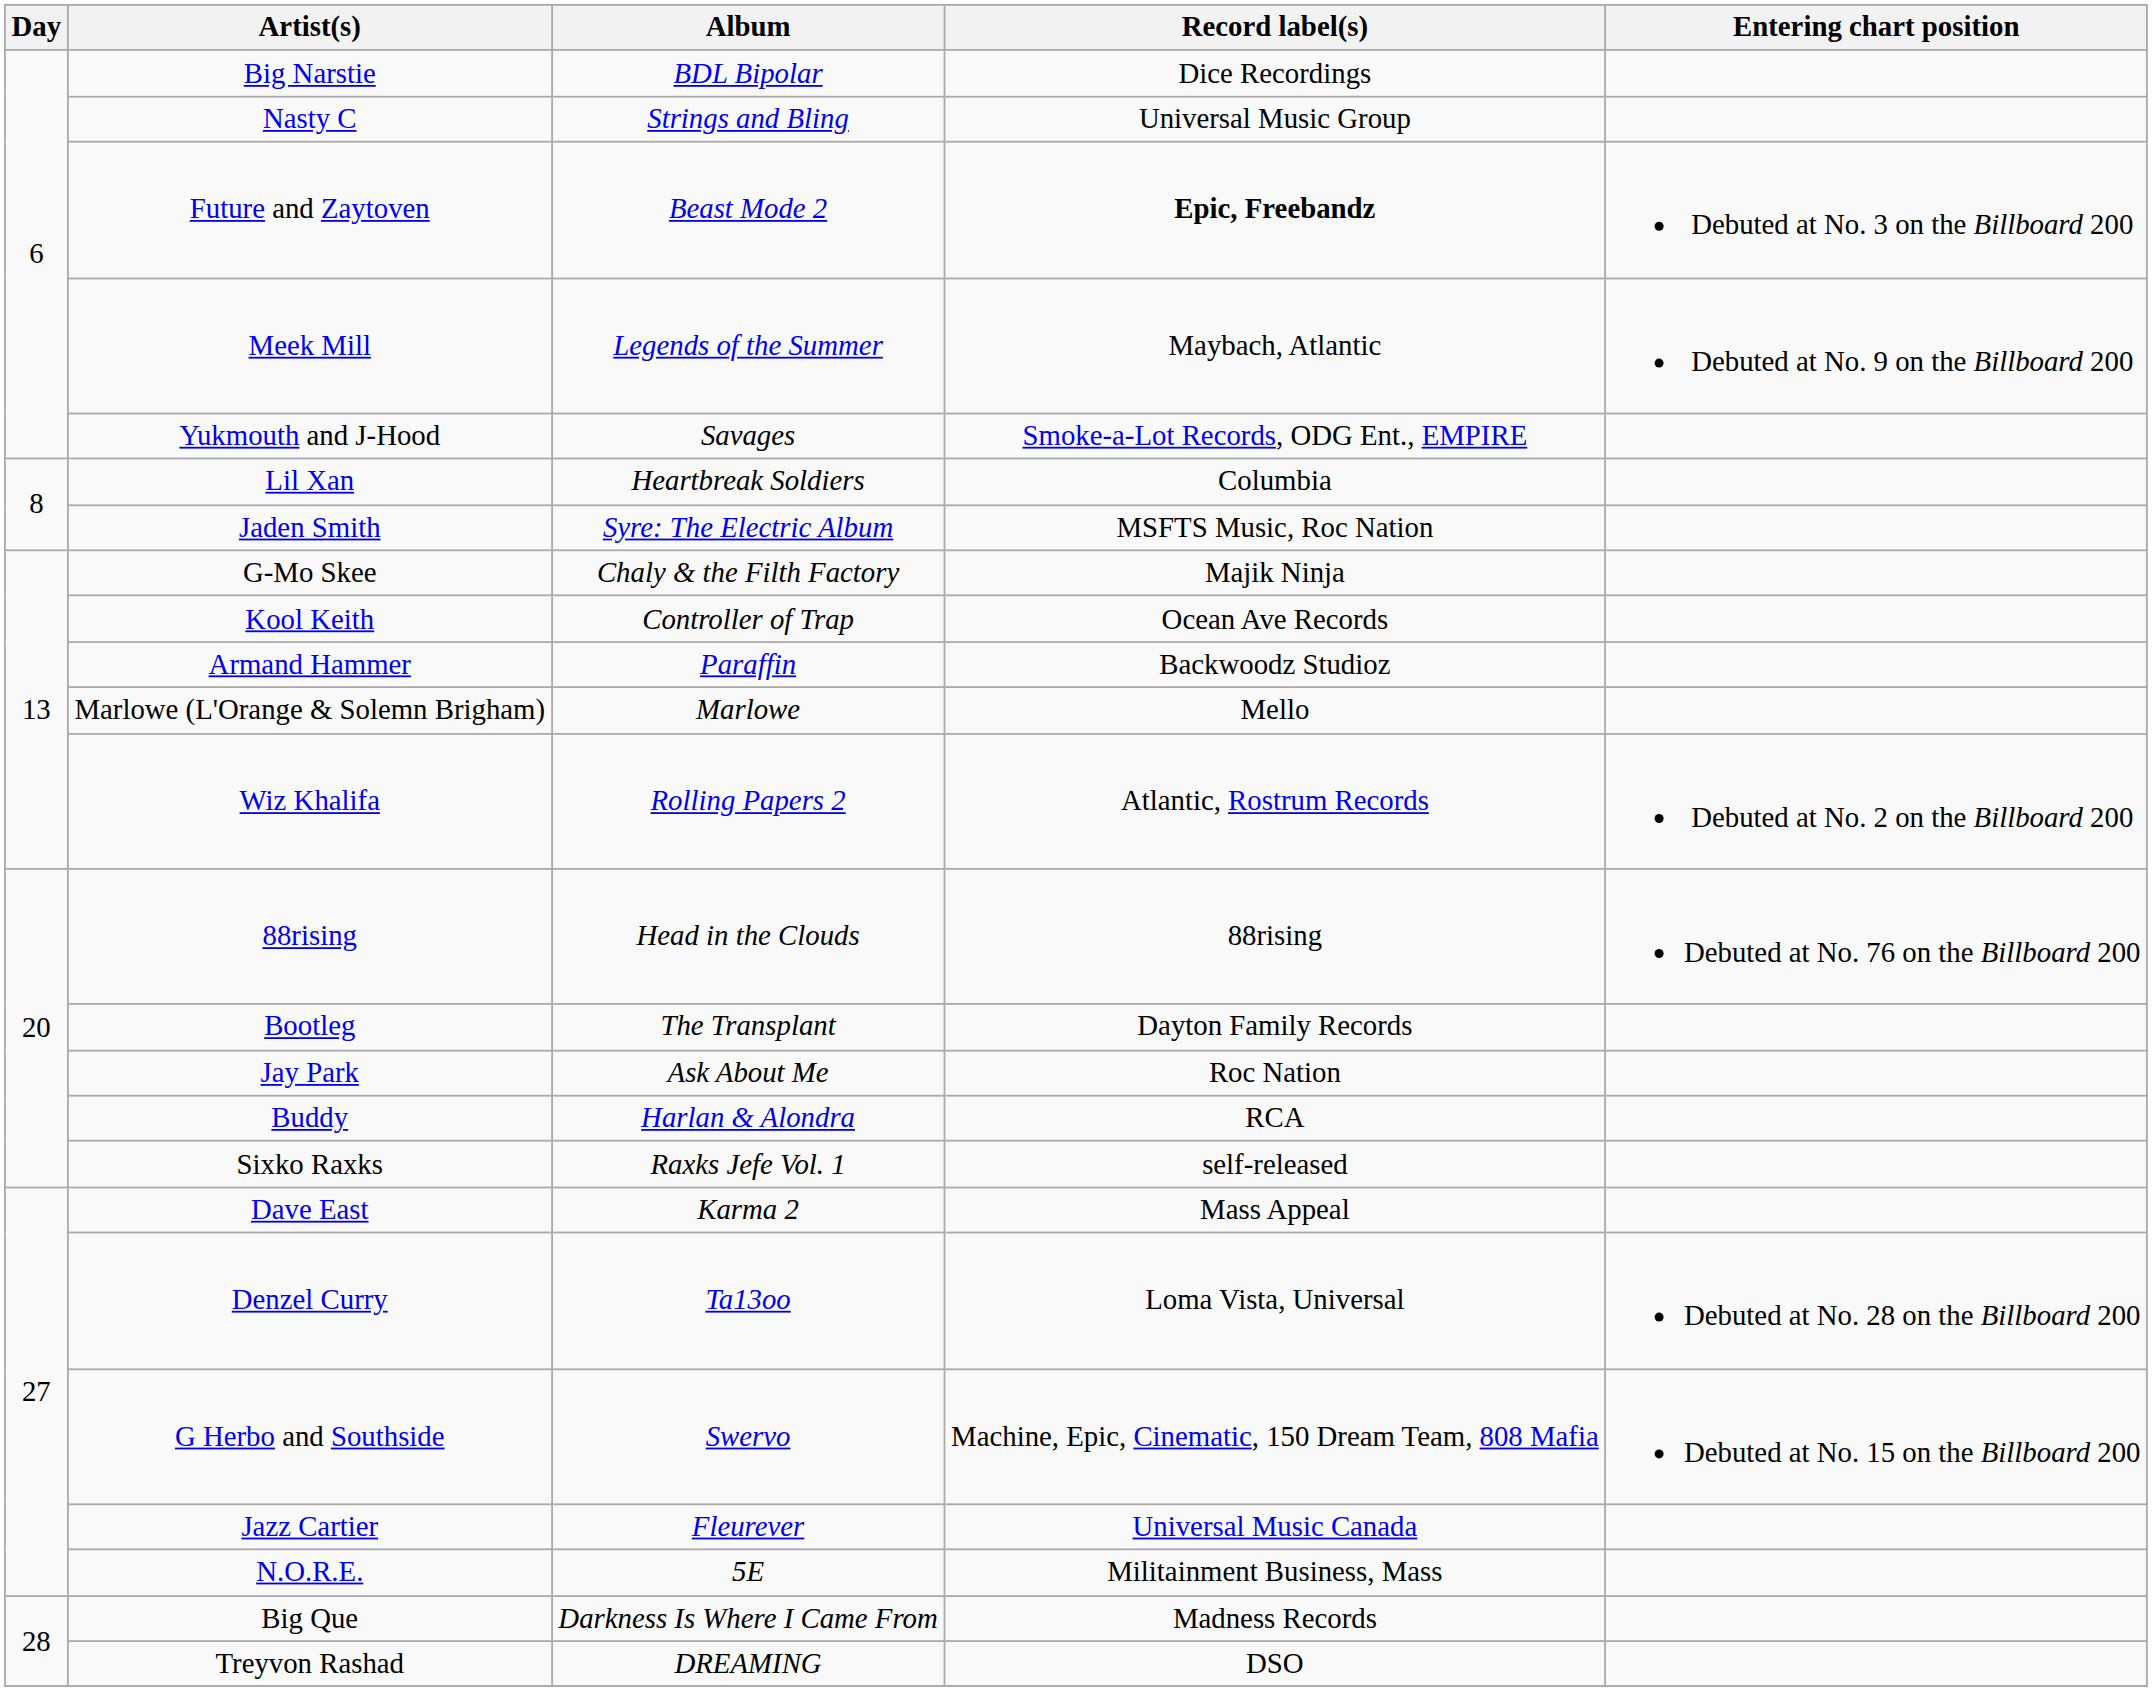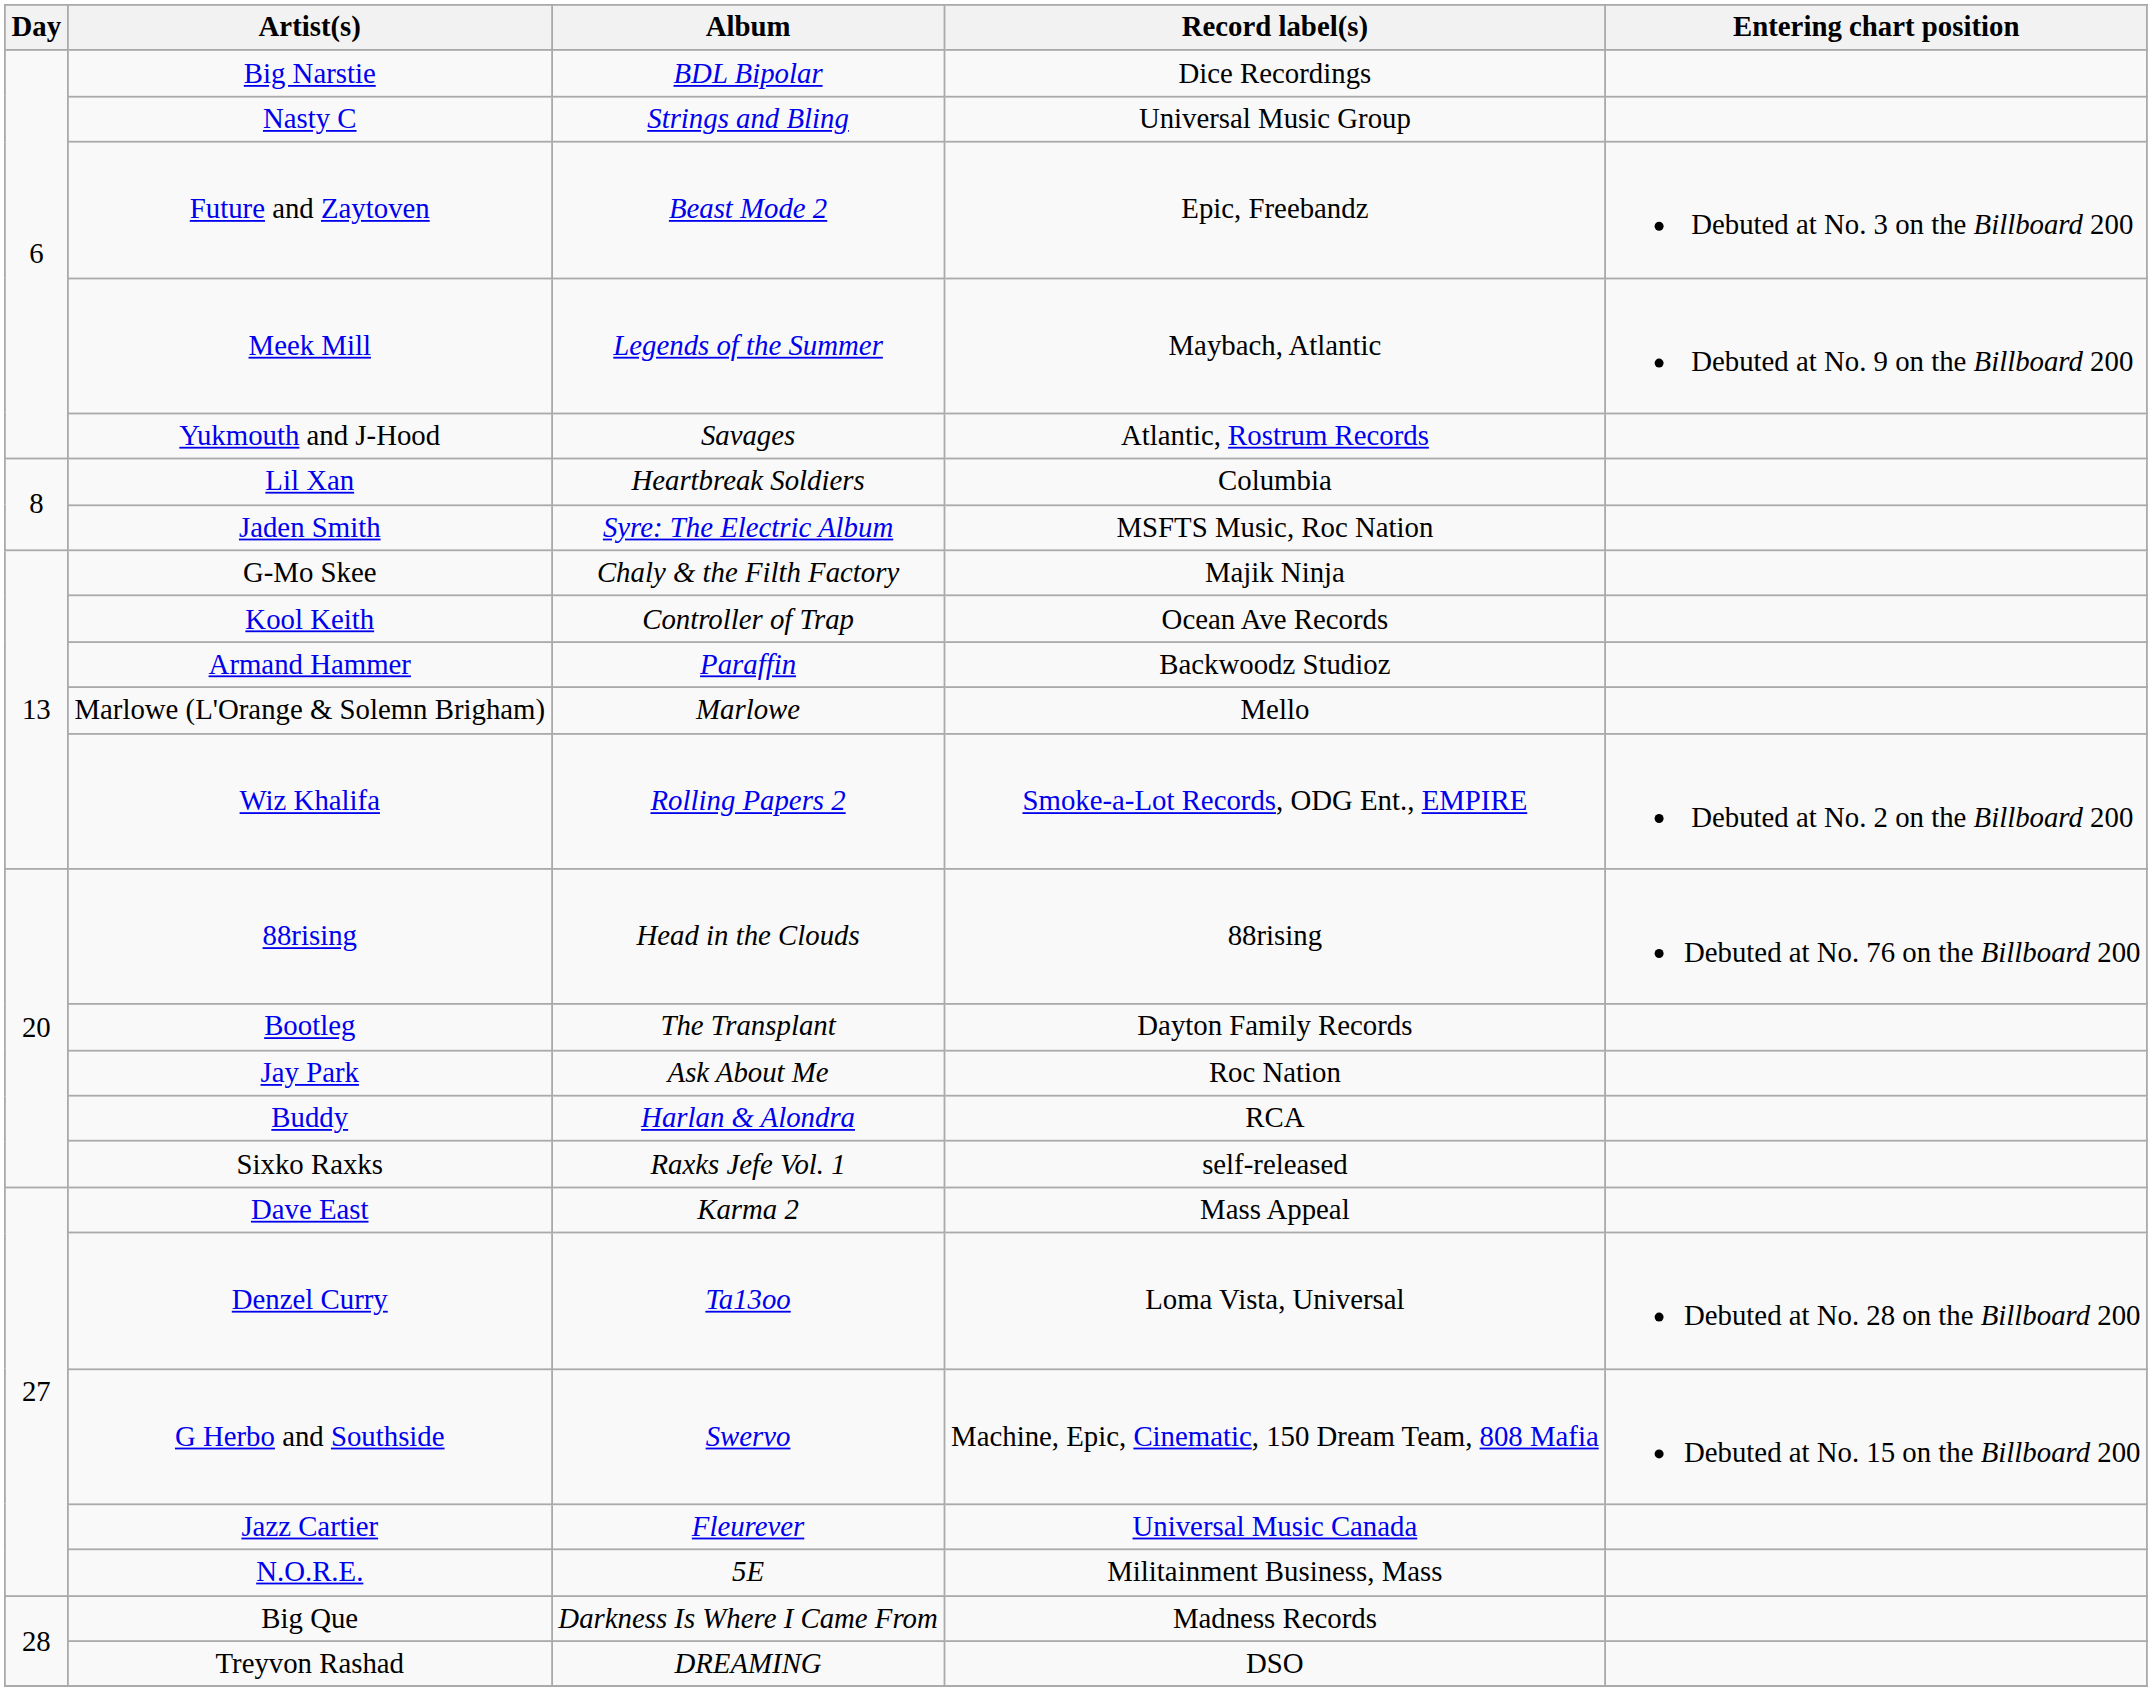Future and Zaytoven | Record label(s): bold -> normal
Yukmouth and J-Hood | Record label(s): Smoke-a-Lot Records, ODG Ent., EMPIRE -> Atlantic, Rostrum Records
Wiz Khalifa | Record label(s): Atlantic, Rostrum Records -> Smoke-a-Lot Records, ODG Ent., EMPIRE
